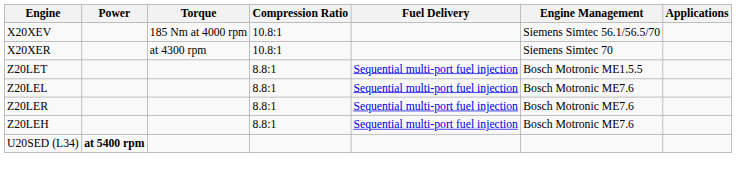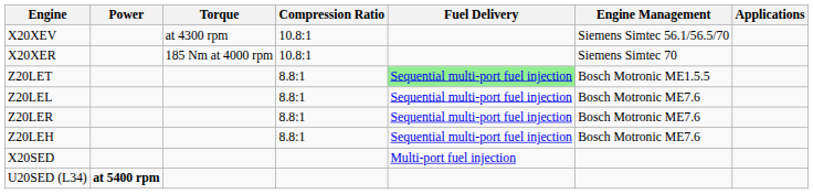X20XEV | Torque: 185 Nm at 4000 rpm -> at 4300 rpm
X20XER | Torque: at 4300 rpm -> 185 Nm at 4000 rpm
Z20LET | Fuel Delivery: no background -> lightgreen background
+ row: X20SED | Multi-port fuel injection
